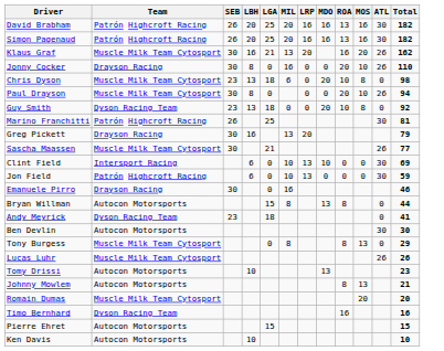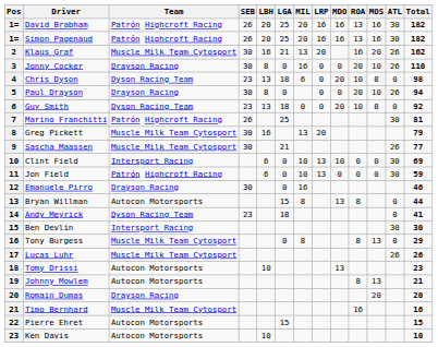+ column: Pos | 1= | 1= | 2 | 3 | 4 | 5 | 6 | 7 | 8 | 9 | 10 | 11 | 12 | 13 | 14 | 15 | 16 | 17 | 18 | 19 | 20 | 21 | 22 | 23
Chris Dyson | Team: Muscle Milk Team Cytosport -> Dyson Racing Team
Paul Drayson | Team: Muscle Milk Team Cytosport -> Drayson Racing
Greg Pickett | Team: Drayson Racing -> Muscle Milk Team Cytosport
Ben Devlin | Team: Autocon Motorsports -> Intersport Racing
Romain Dumas | Team: Muscle Milk Team Cytosport -> Drayson Racing
Timo Bernhard | Team: Dyson Racing Team -> Muscle Milk Team Cytosport
